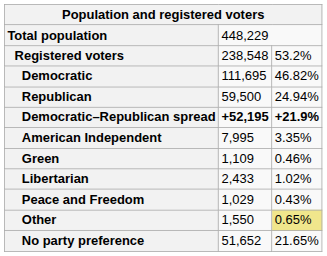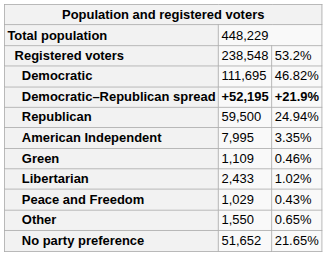rows swapped: Republican <-> Democratic–Republican spread
Other | column 3: khaki background -> no background
